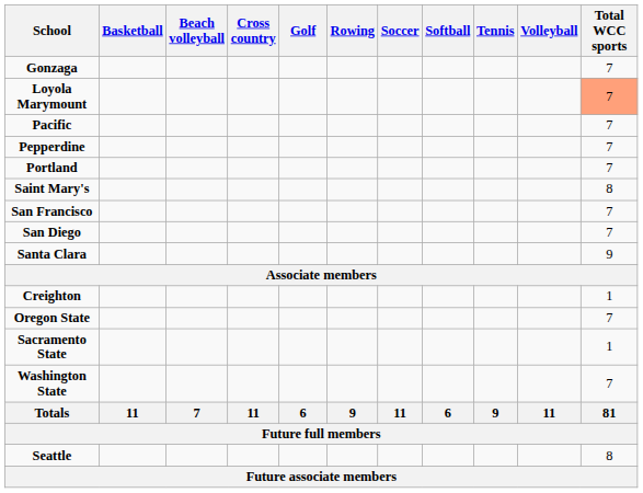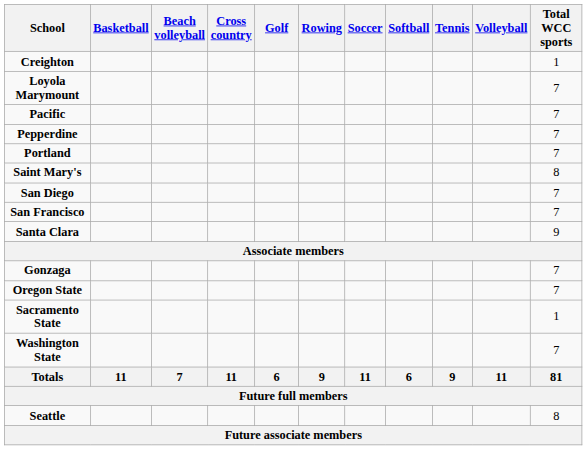rows swapped: Gonzaga <-> Creighton
Loyola Marymount | Total WCC sports: lightsalmon background -> no background
rows swapped: San Diego <-> San Francisco
